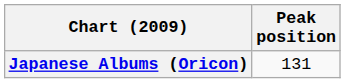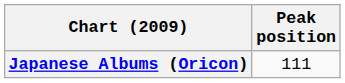Japanese Albums (Oricon) | Peak position: 131 -> 111
